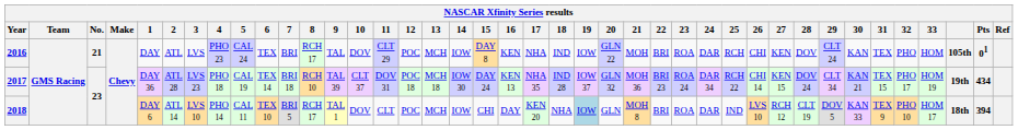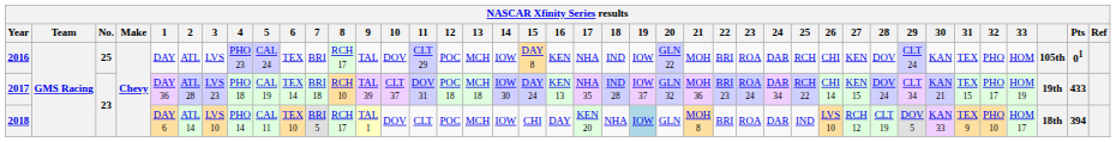2016 | No.: 21 -> 25
2017 | Pts: 434 -> 433
